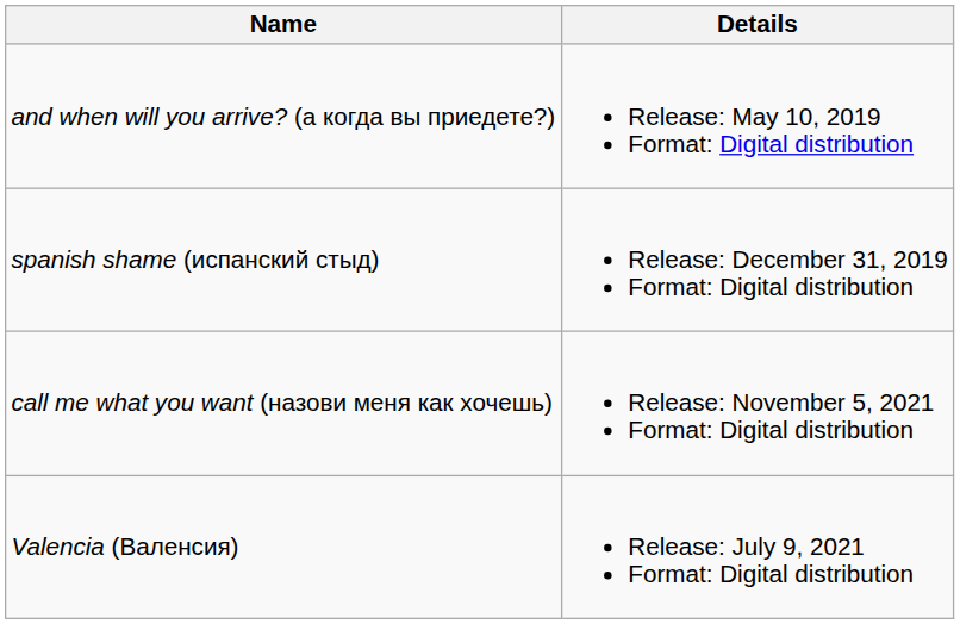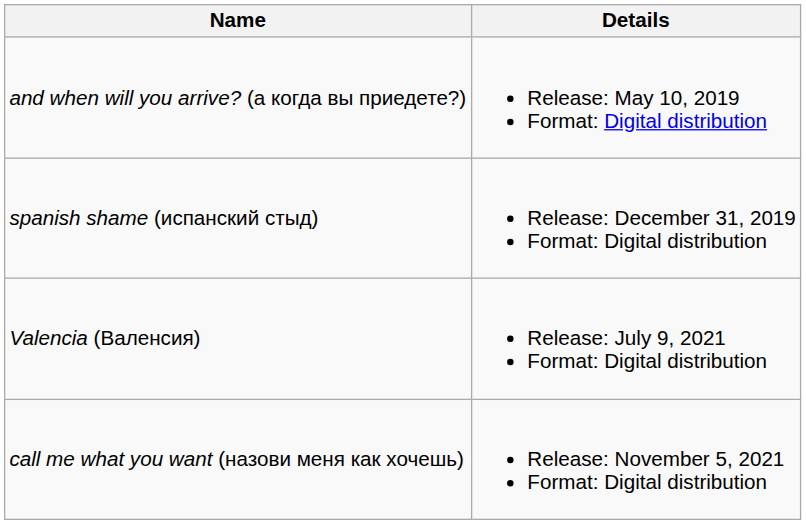rows swapped: Valencia (Валенсия) <-> call me what you want (назови меня как хочешь)
